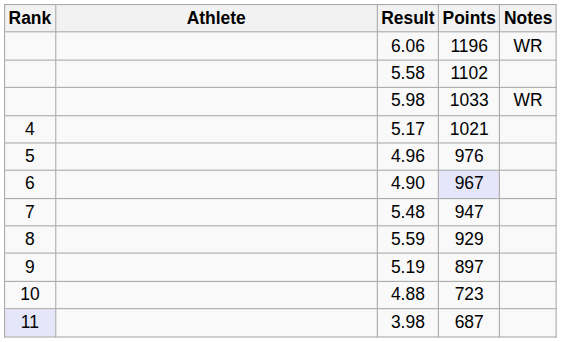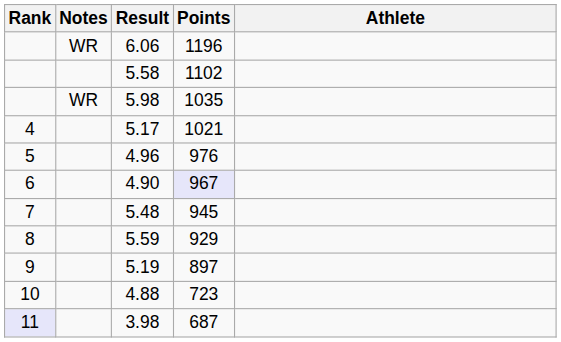columns swapped: Athlete <-> Notes
5.98 | Points: 1033 -> 1035
5.48 | Points: 947 -> 945
